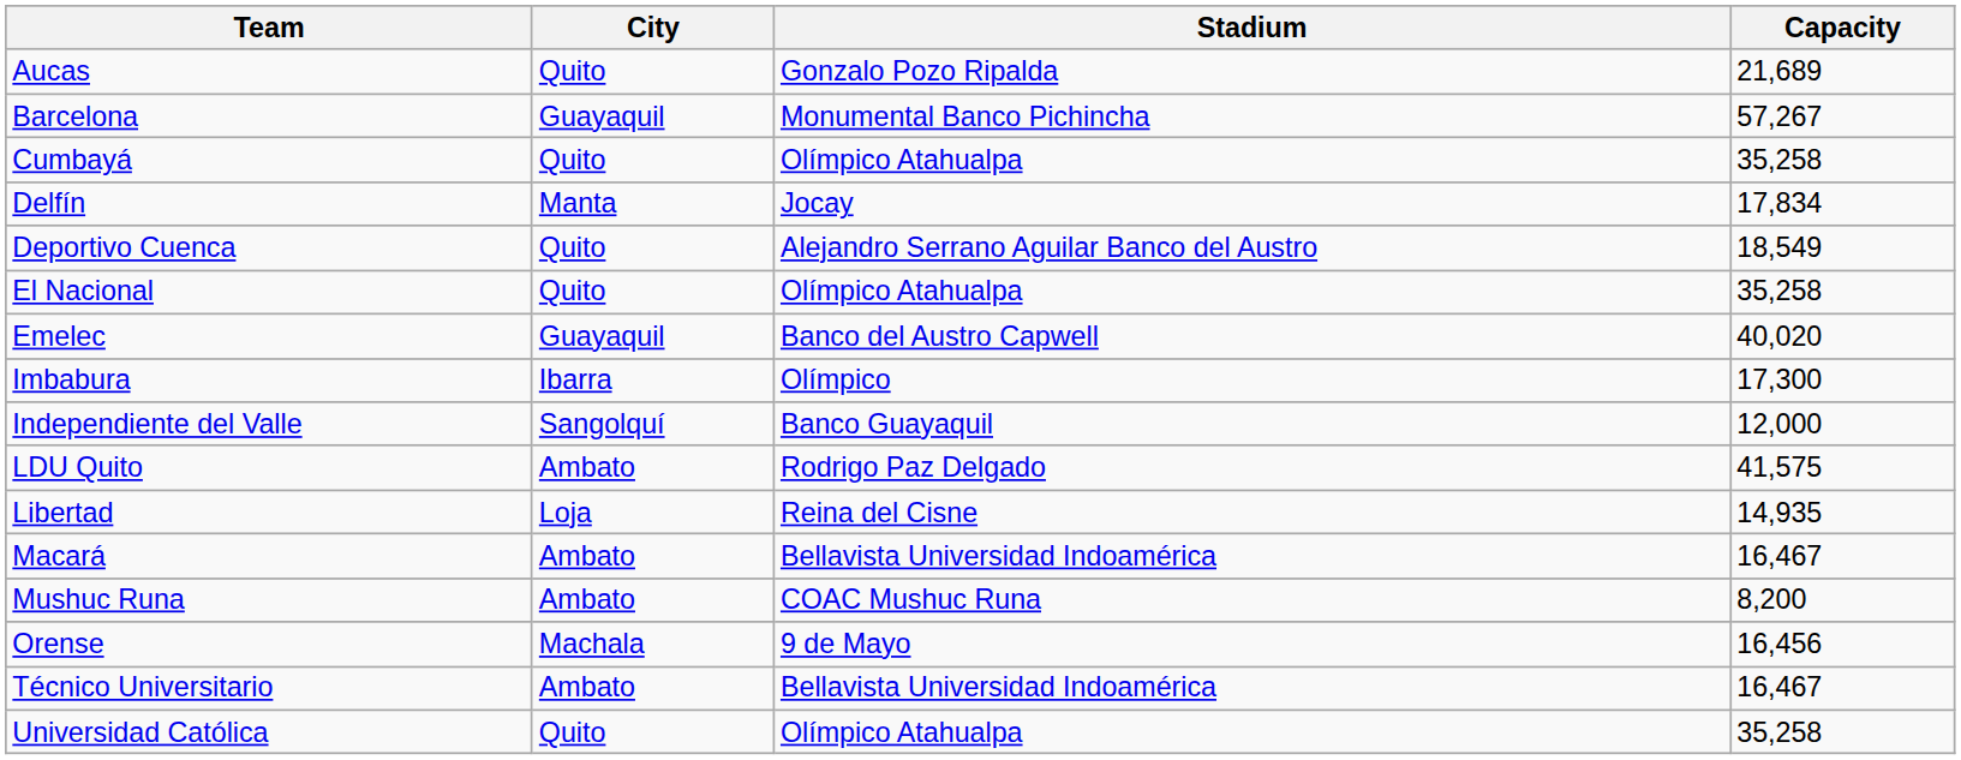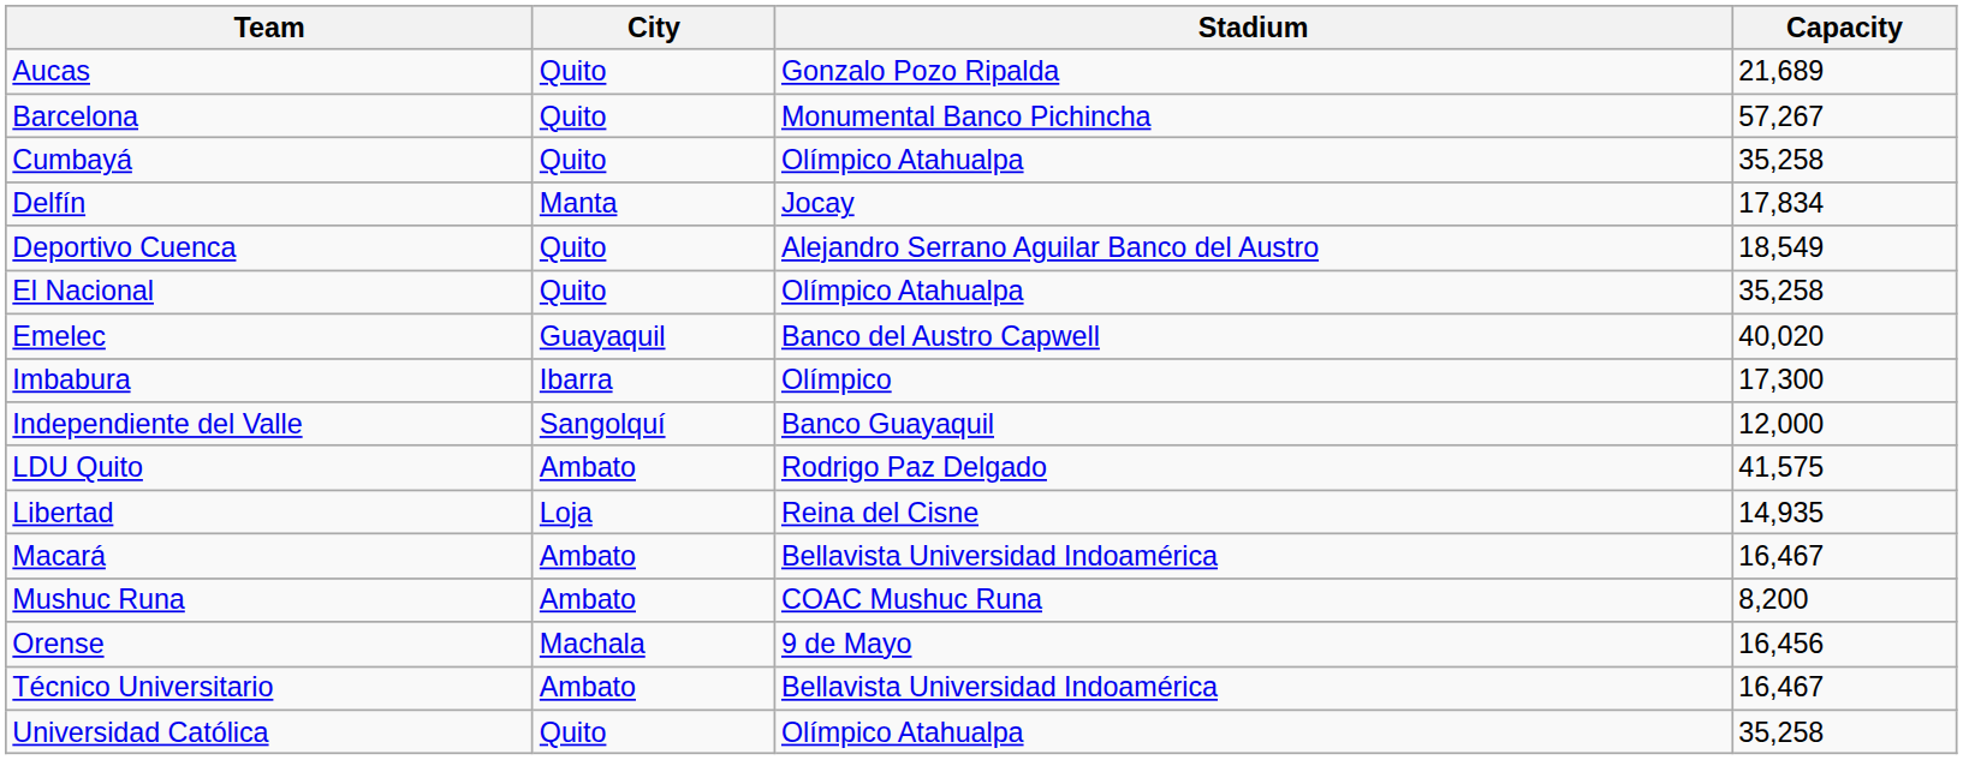Barcelona | City: Guayaquil -> Quito
